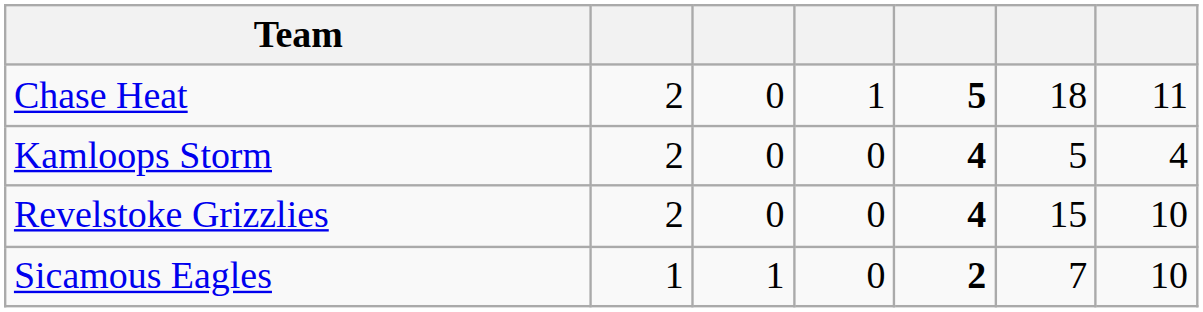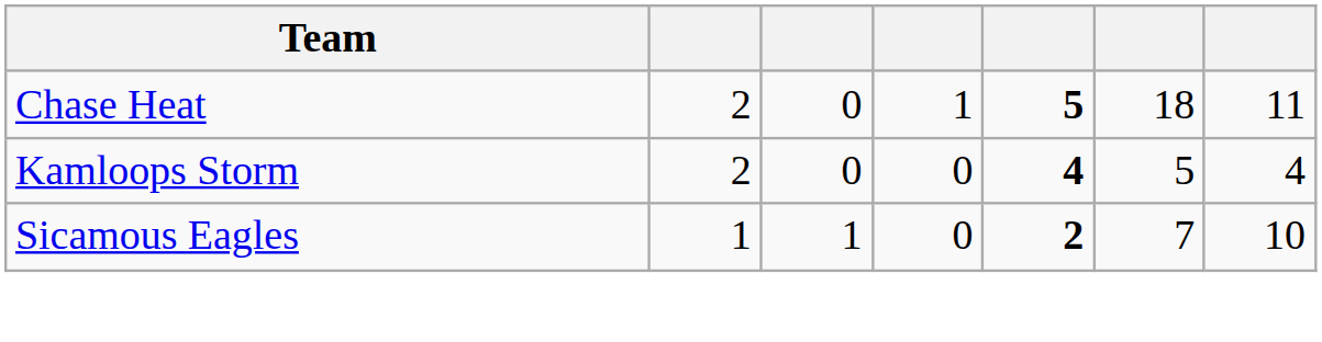- row: Revelstoke Grizzlies | 2 | 0 | 0 | 4 | 15 | 10
